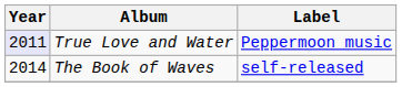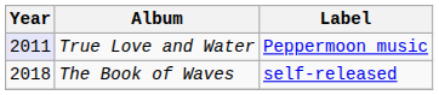The Book of Waves | Year: 2014 -> 2018
